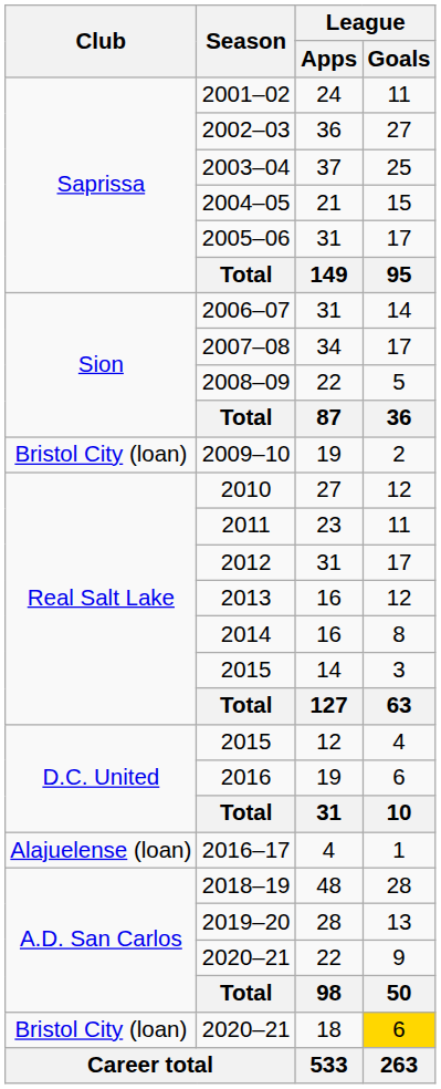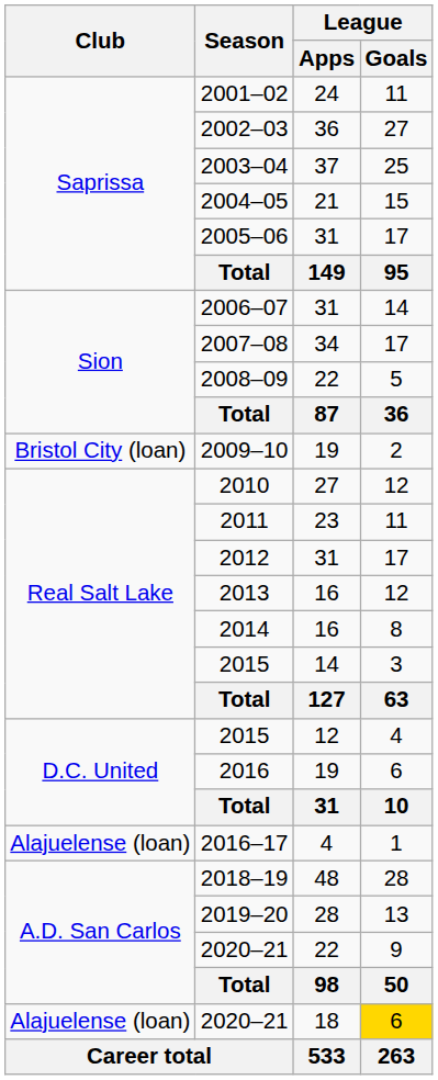2020–21 / 18 | Club: Bristol City (loan) -> Alajuelense (loan)
